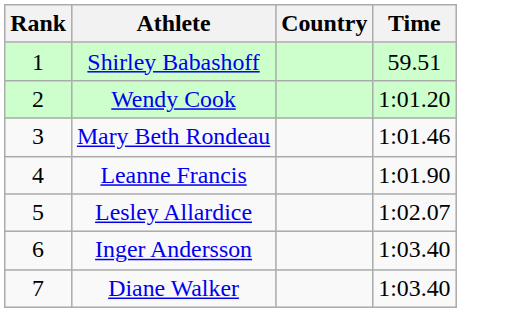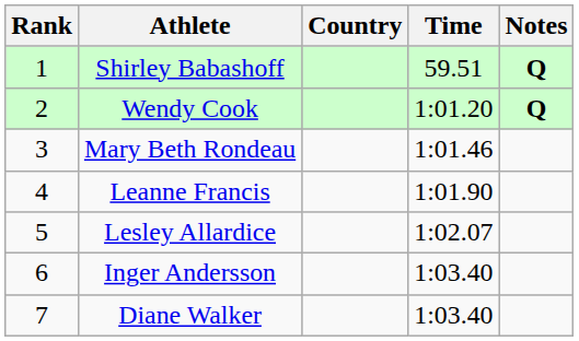+ column: Notes | Q | Q
